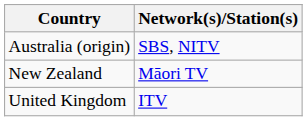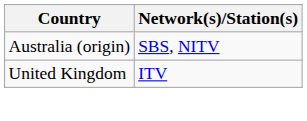- row: New Zealand | Māori TV
